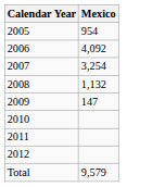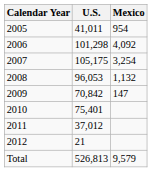+ column: U.S. | 41,011 | 101,298 | 105,175 | 96,053 | 70,842 | 75,401 | 37,012 | 21 | 526,813
